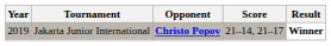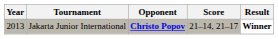Jakarta Junior International | Year: 2019 -> 2013
